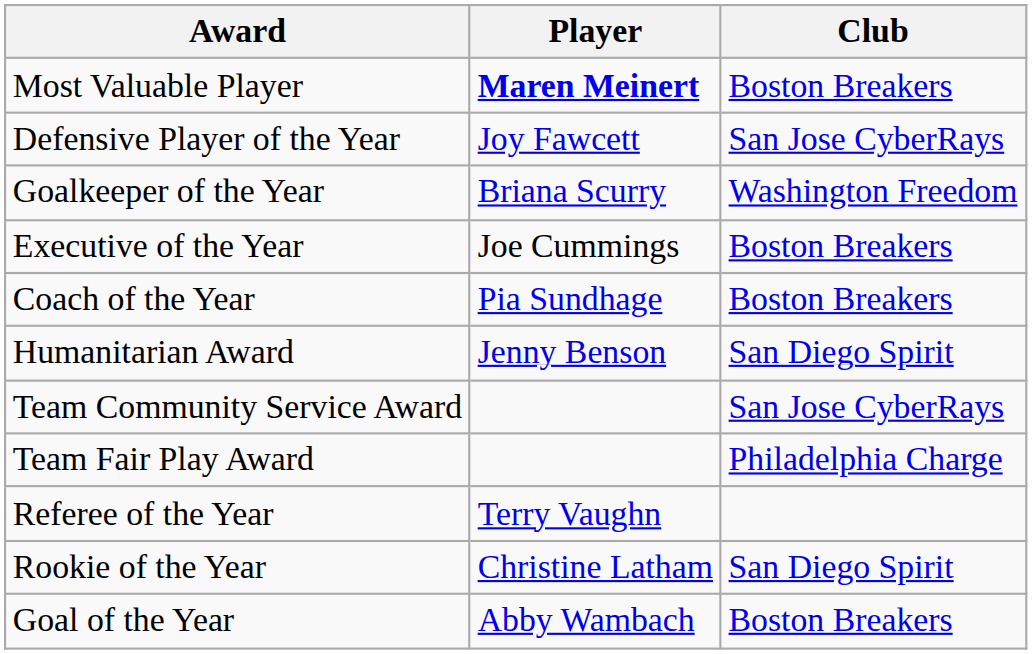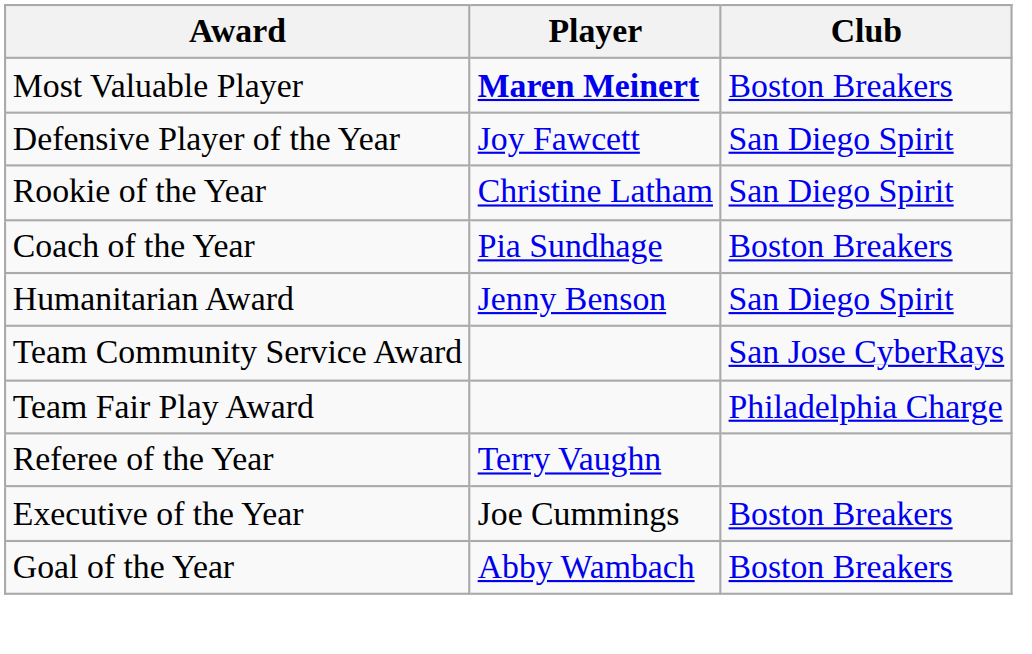Defensive Player of the Year | Club: San Jose CyberRays -> San Diego Spirit
- row: Goalkeeper of the Year | Briana Scurry | Washington Freedom
rows swapped: Rookie of the Year <-> Executive of the Year
